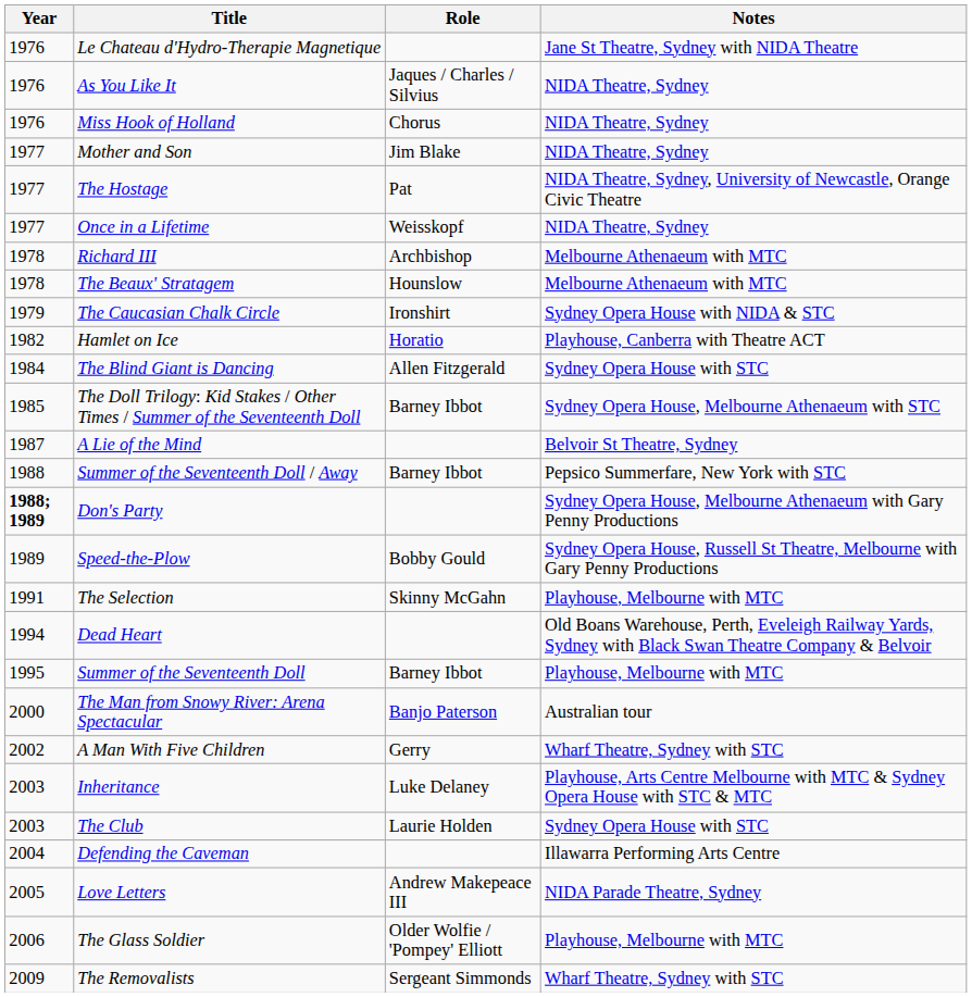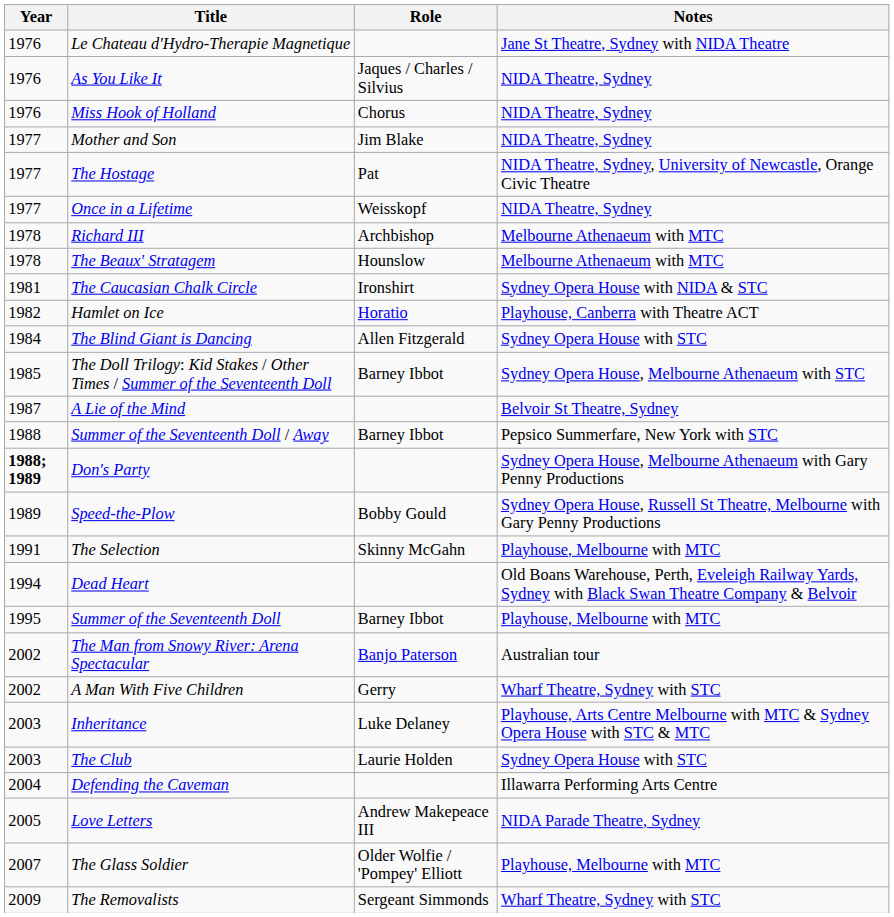The Caucasian Chalk Circle | Year: 1979 -> 1981
The Man from Snowy River: Arena Spectacular | Year: 2000 -> 2002
The Glass Soldier | Year: 2006 -> 2007
